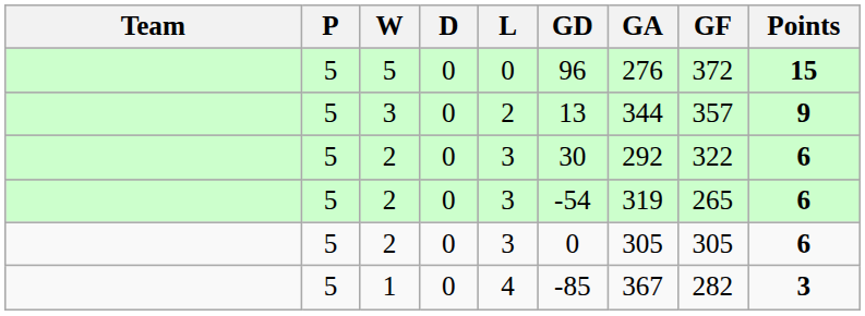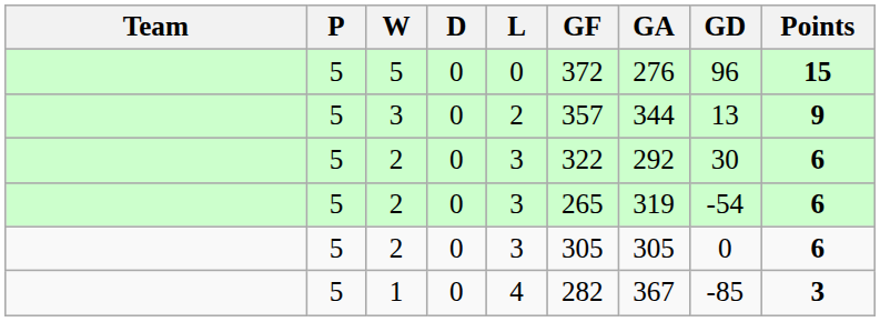columns swapped: GF <-> GD
